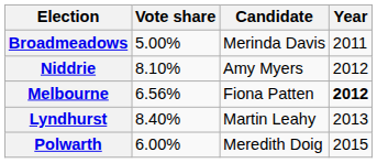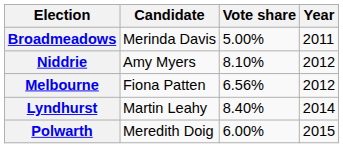columns swapped: Candidate <-> Vote share
Melbourne | Year: bold -> normal
Lyndhurst | Year: 2013 -> 2014
